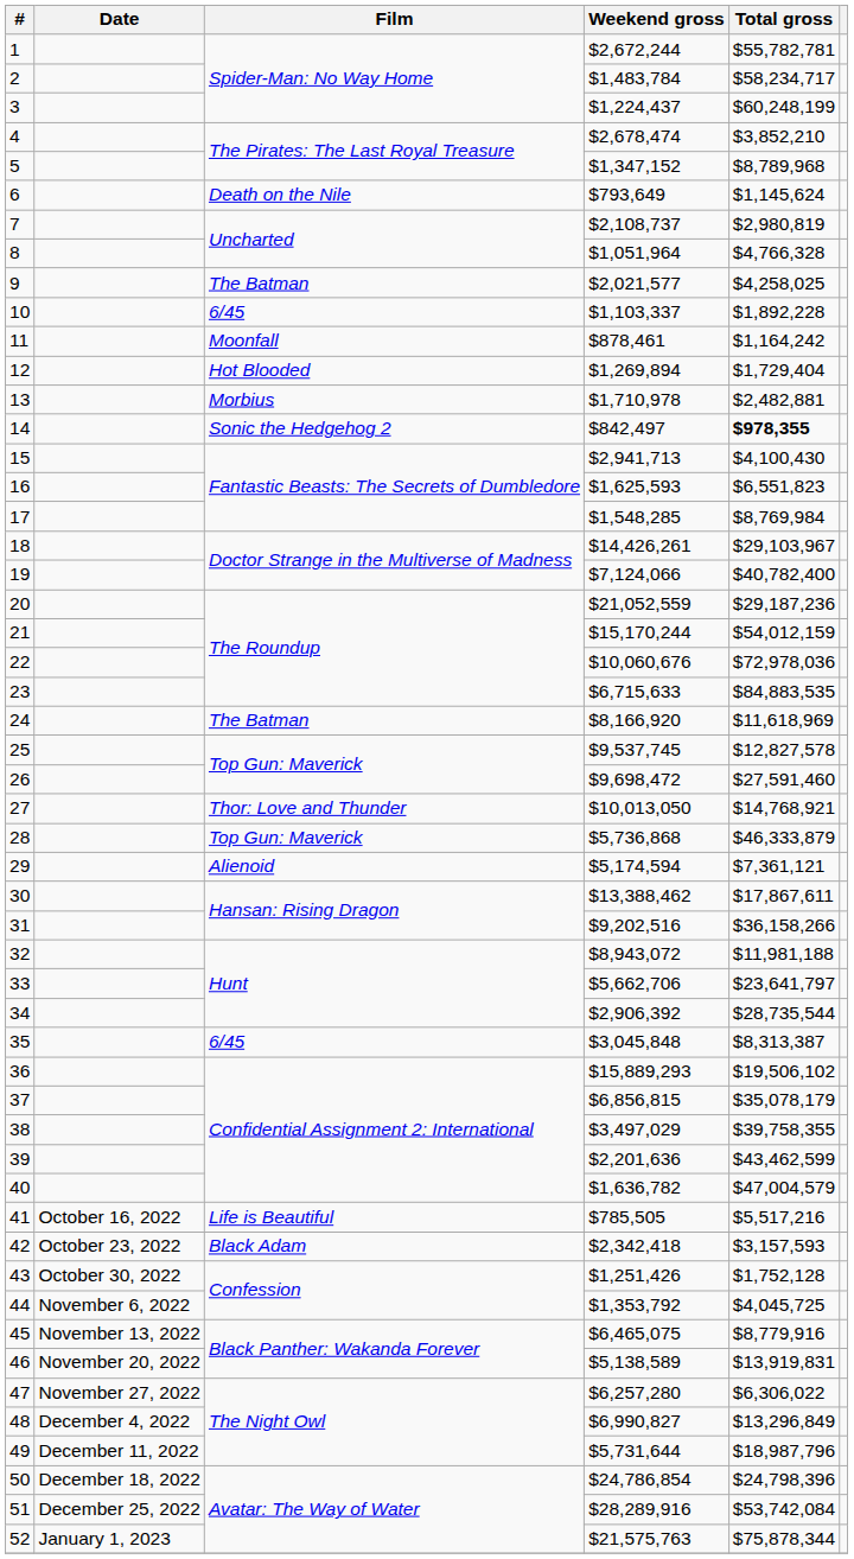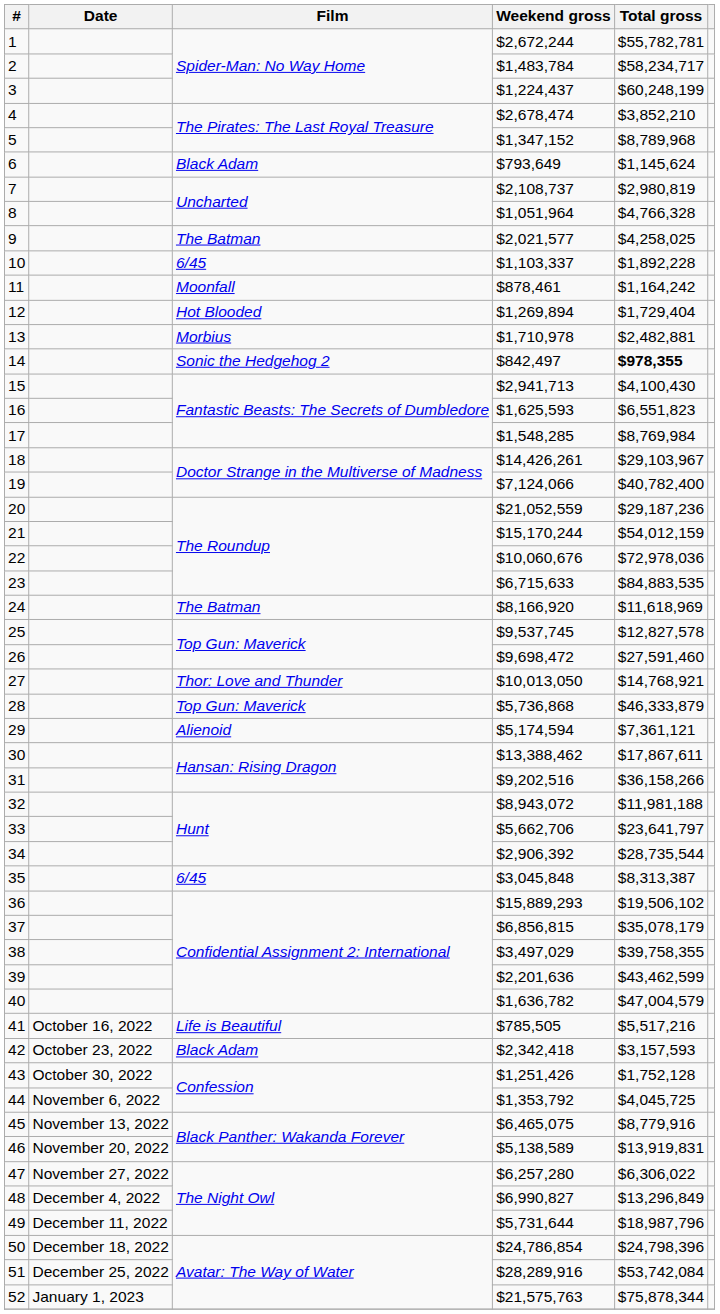6 | Film: Death on the Nile -> Black Adam
